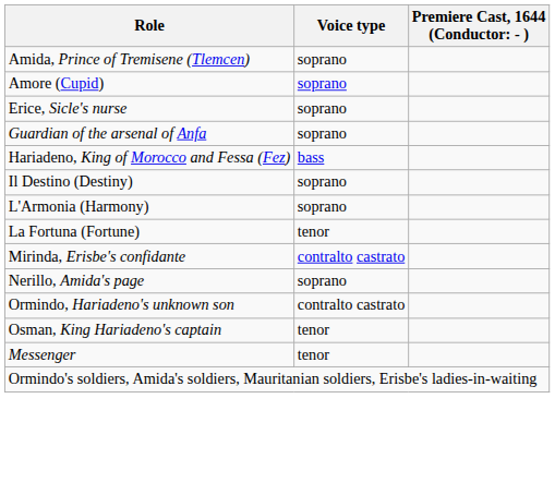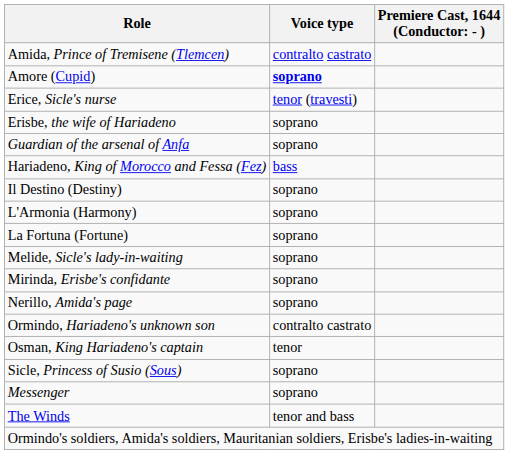Amida, Prince of Tremisene (Tlemcen) | Voice type: soprano -> contralto castrato
Amore (Cupid) | Voice type: normal -> bold
Erice, Sicle's nurse | Voice type: soprano -> tenor (travesti)
+ row: Erisbe, the wife of Hariadeno | soprano
La Fortuna (Fortune) | Voice type: tenor -> soprano
+ row: Melide, Sicle's lady-in-waiting | soprano
Mirinda, Erisbe's confidante | Voice type: contralto castrato -> soprano
+ row: Sicle, Princess of Susio (Sous) | soprano
Messenger | Voice type: tenor -> soprano
+ row: The Winds | tenor and bass
